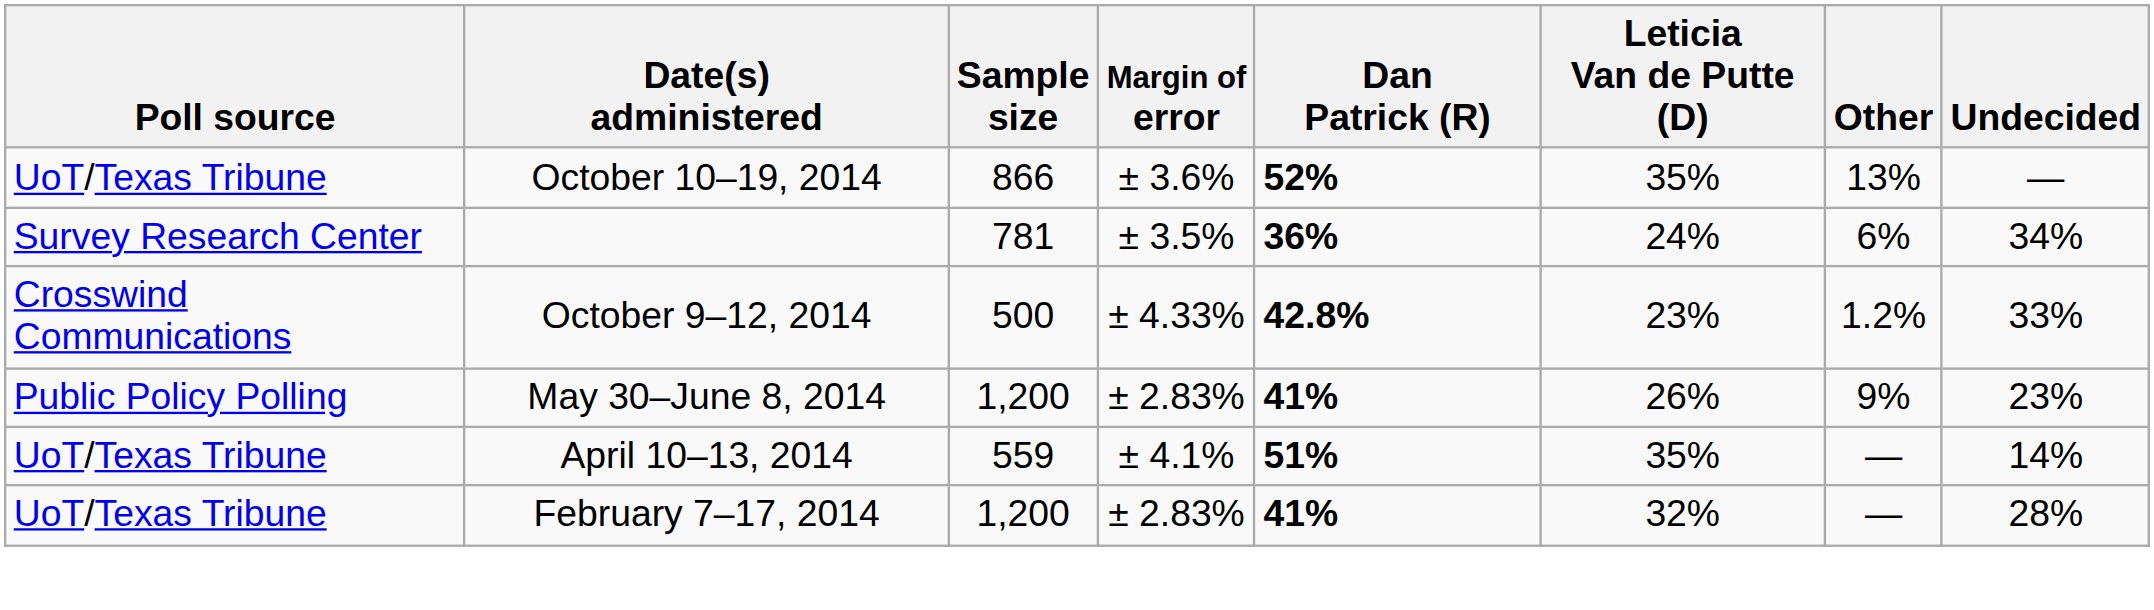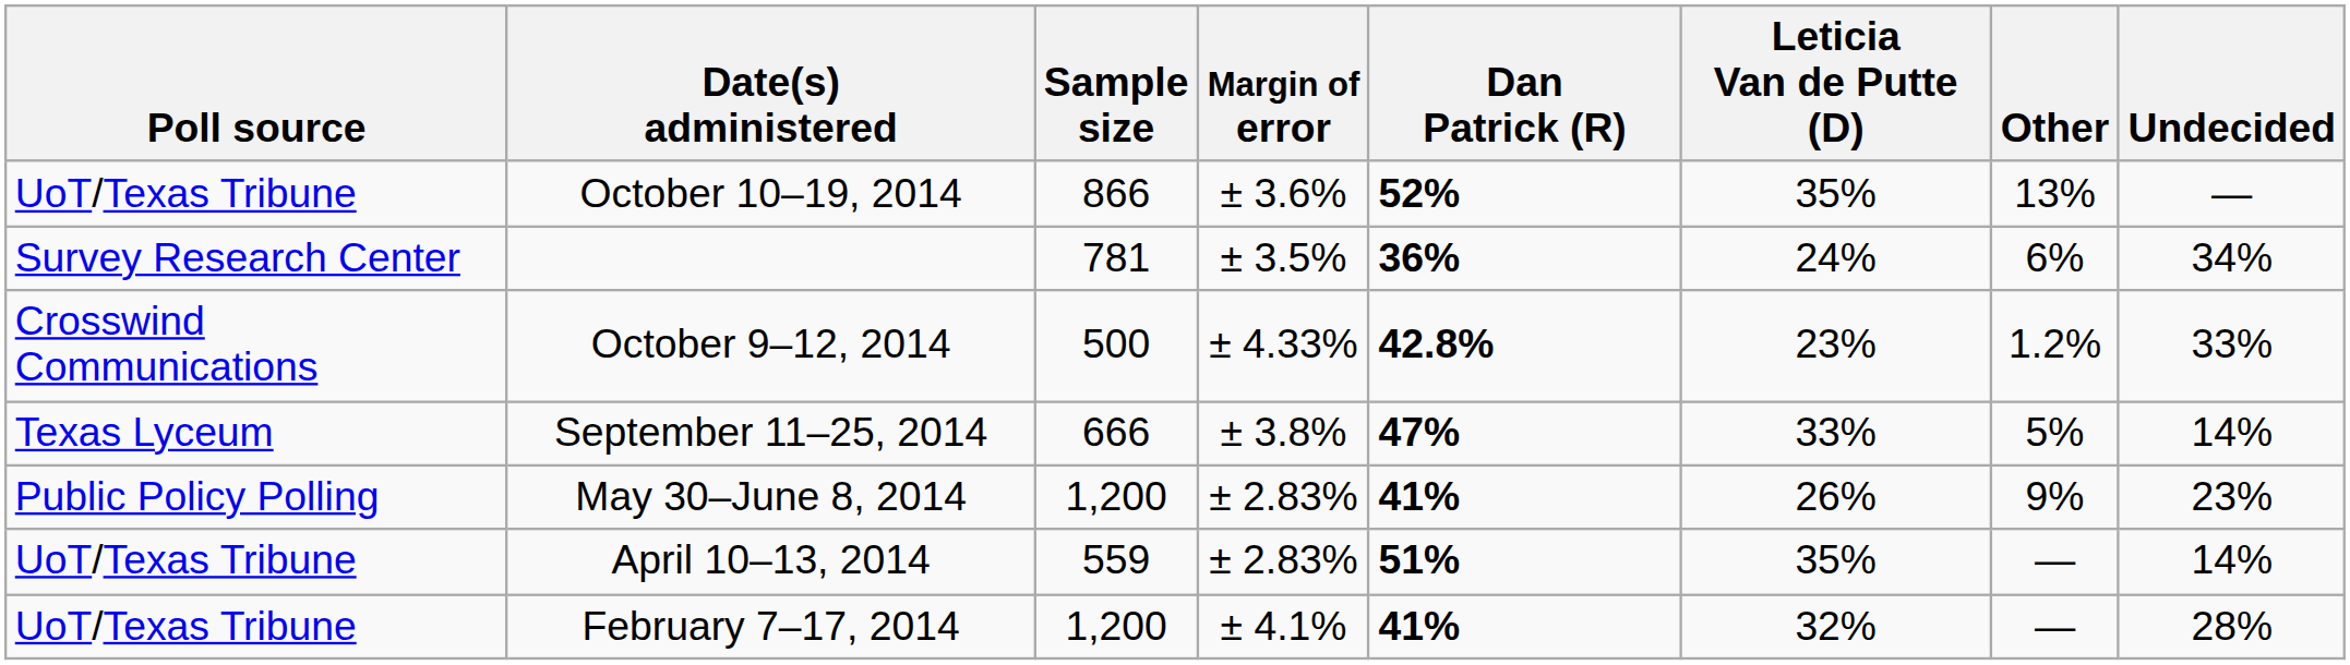+ row: Texas Lyceum | September 11–25, 2014 | 666 | ± 3.8% | 47% | 33% | 5% | 14%
April 10–13, 2014 | Margin of error: ± 4.1% -> ± 2.83%
February 7–17, 2014 | Margin of error: ± 2.83% -> ± 4.1%
